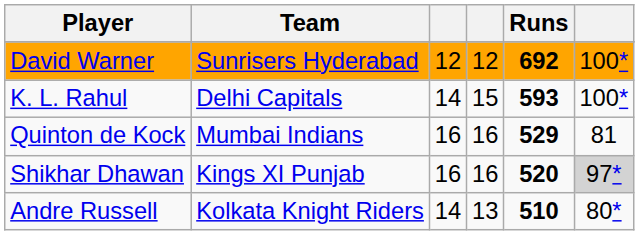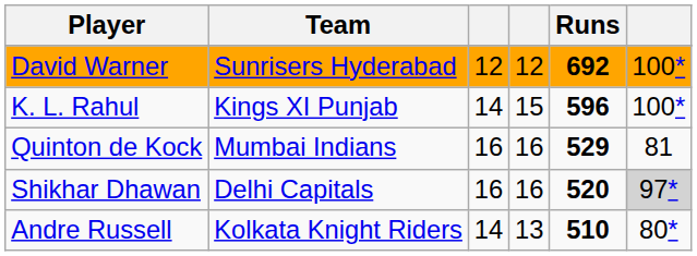K. L. Rahul | Team: Delhi Capitals -> Kings XI Punjab
K. L. Rahul | Runs: 593 -> 596
Shikhar Dhawan | Team: Kings XI Punjab -> Delhi Capitals
